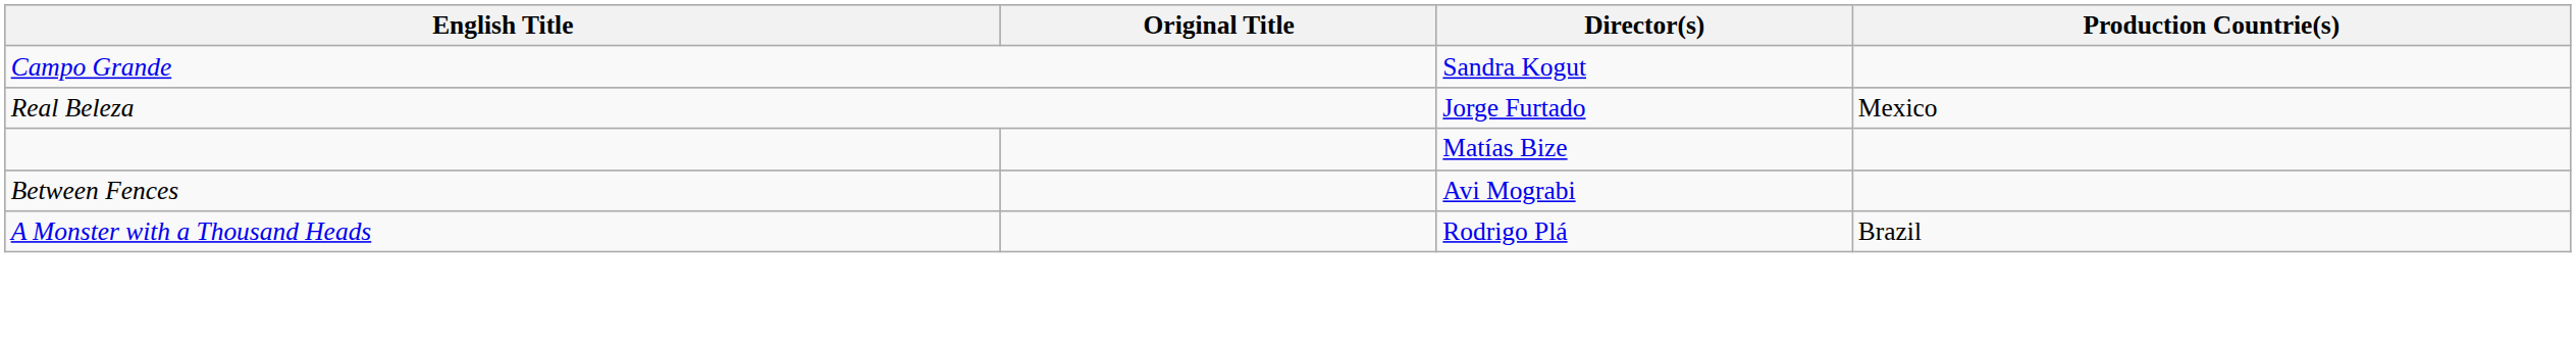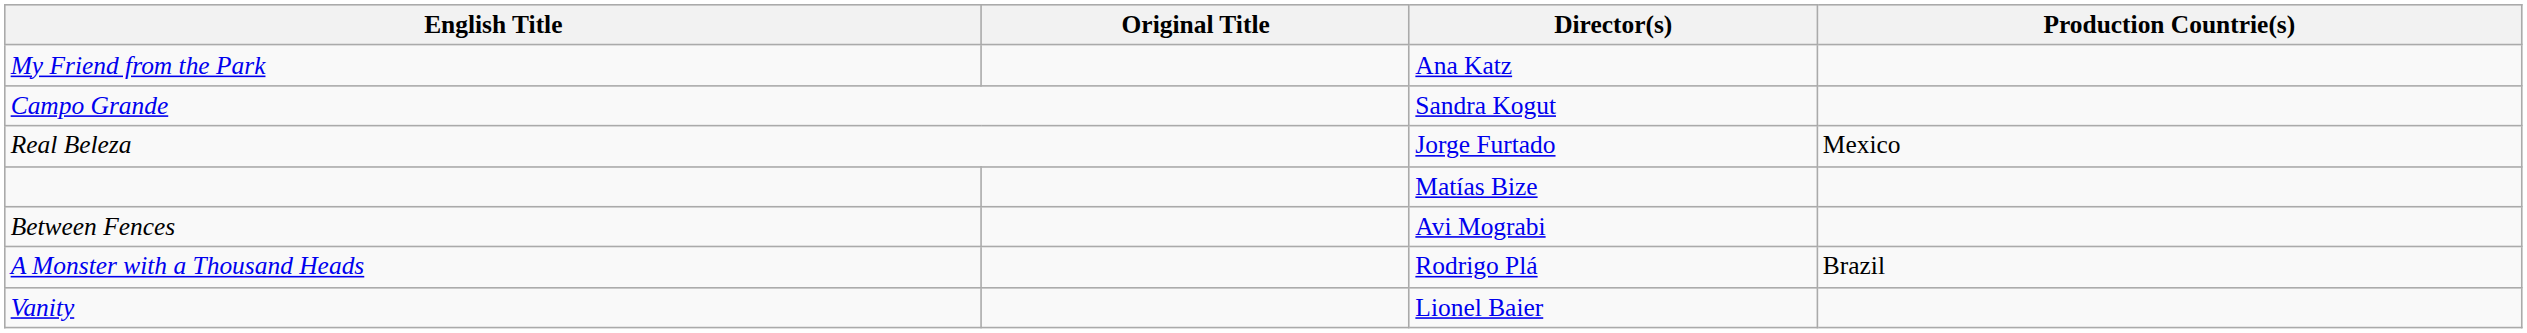+ row: My Friend from the Park | Ana Katz
+ row: Vanity | Lionel Baier
